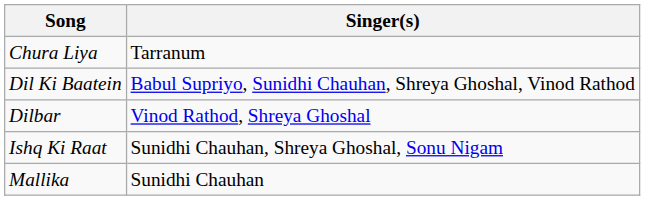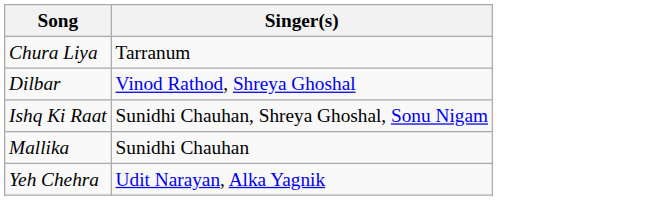- row: Dil Ki Baatein | Babul Supriyo, Sunidhi Chauhan, Shreya Ghoshal, Vinod Rathod
+ row: Yeh Chehra | Udit Narayan, Alka Yagnik
